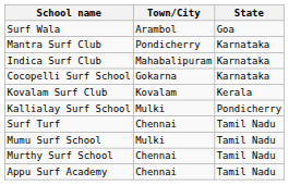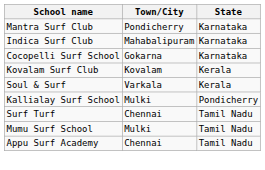- row: Surf Wala | Arambol | Goa
+ row: Soul & Surf | Varkala | Kerala
- row: Murthy Surf School | Chennai | Tamil Nadu
